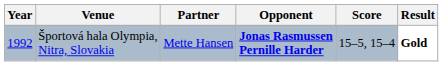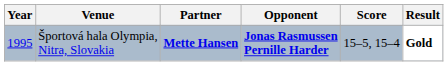Športová hala Olympia, Nitra, Slovakia | Year: 1992 -> 1995
Športová hala Olympia, Nitra, Slovakia | Partner: normal -> bold
